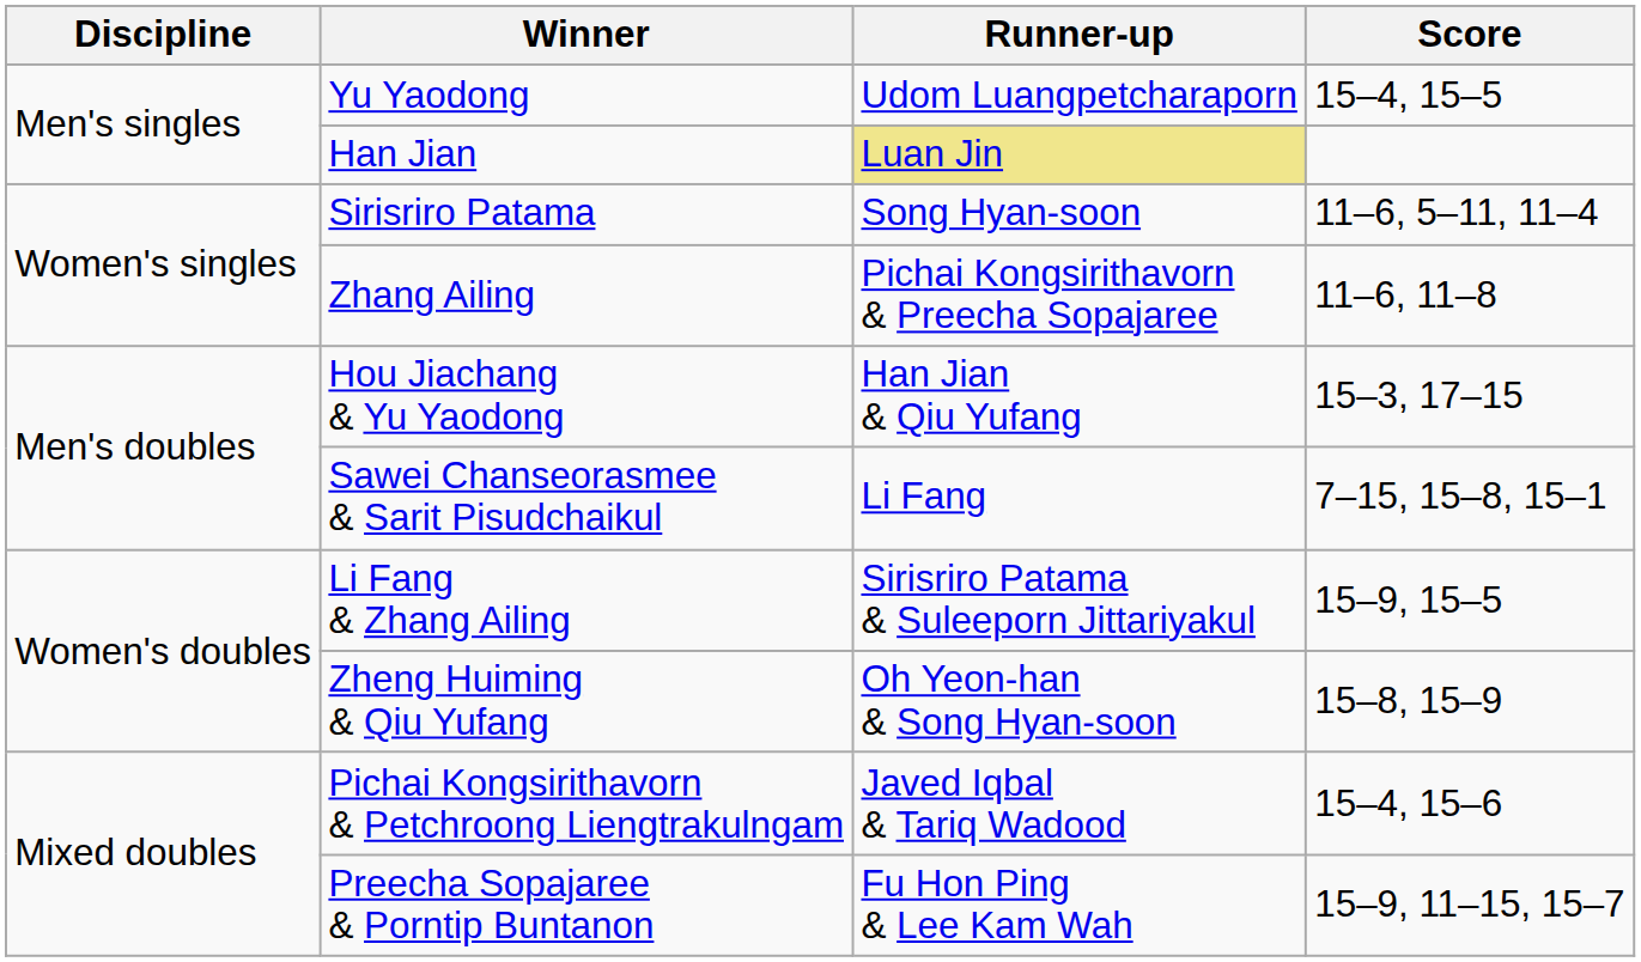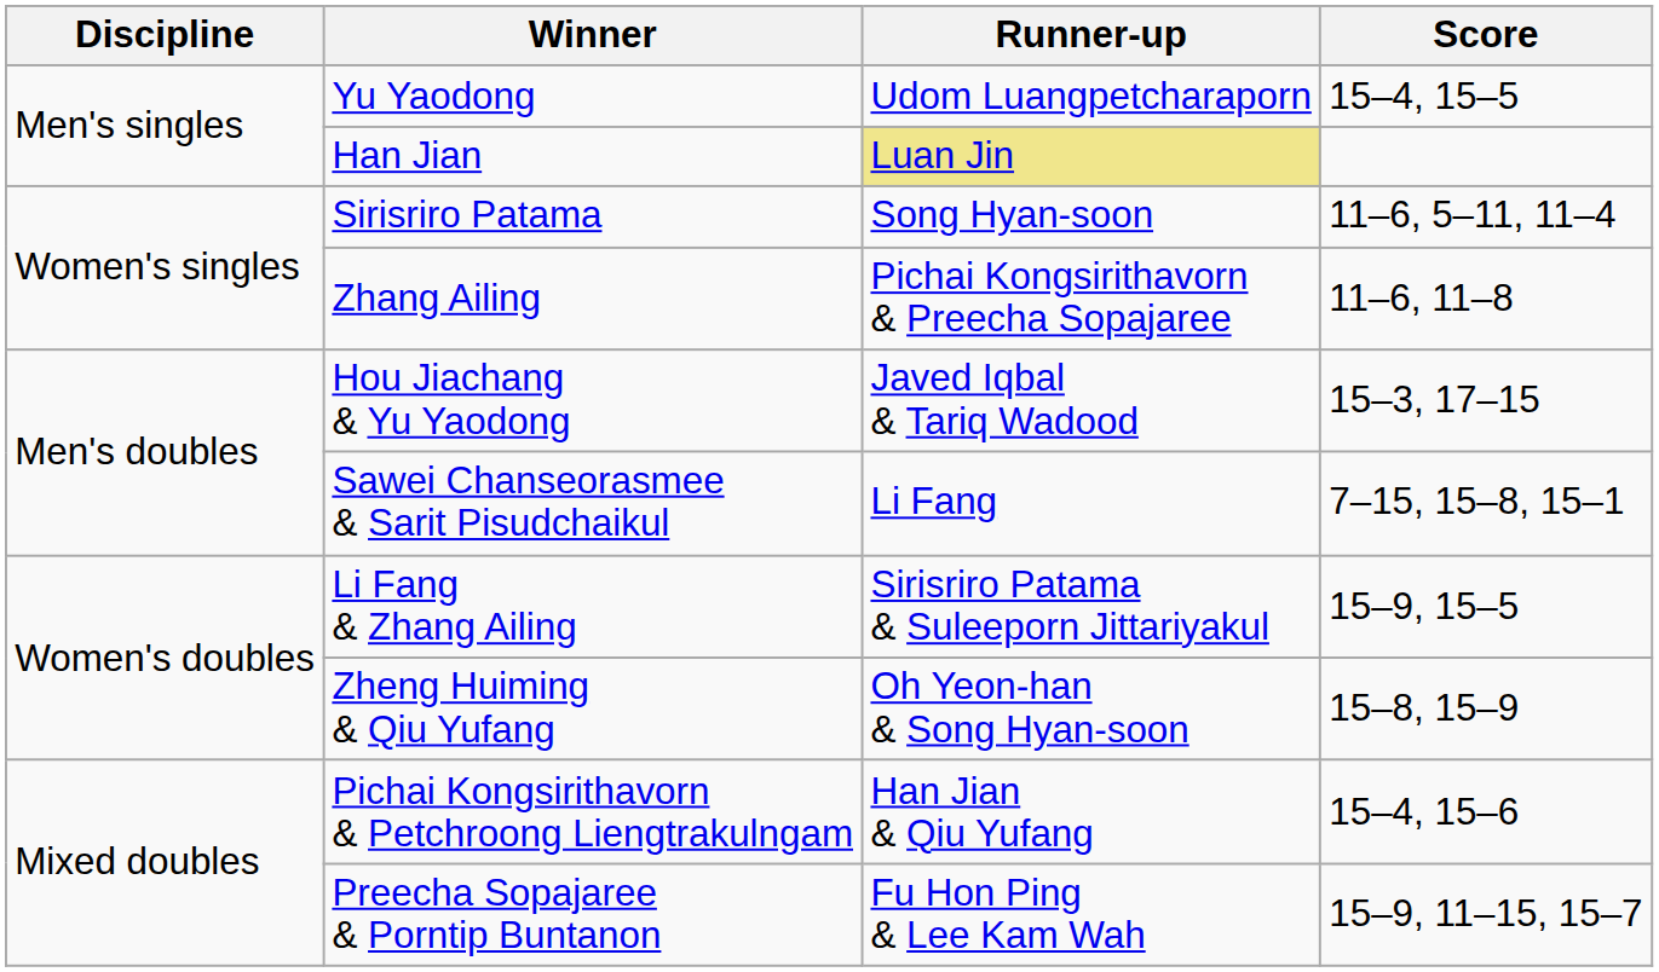Hou Jiachang & Yu Yaodong | Runner-up: Han Jian & Qiu Yufang -> Javed Iqbal & Tariq Wadood
Pichai Kongsirithavorn & Petchroong Liengtrakulngam | Runner-up: Javed Iqbal & Tariq Wadood -> Han Jian & Qiu Yufang
